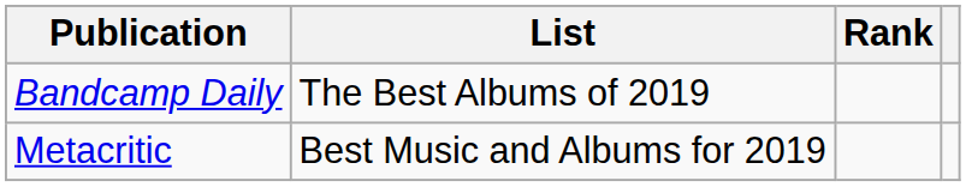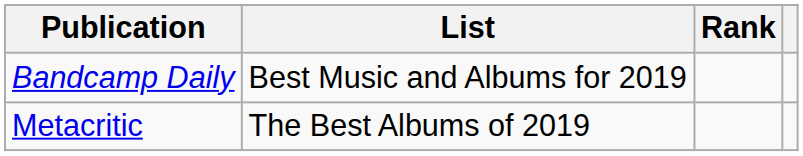Bandcamp Daily | List: The Best Albums of 2019 -> Best Music and Albums for 2019
Metacritic | List: Best Music and Albums for 2019 -> The Best Albums of 2019
